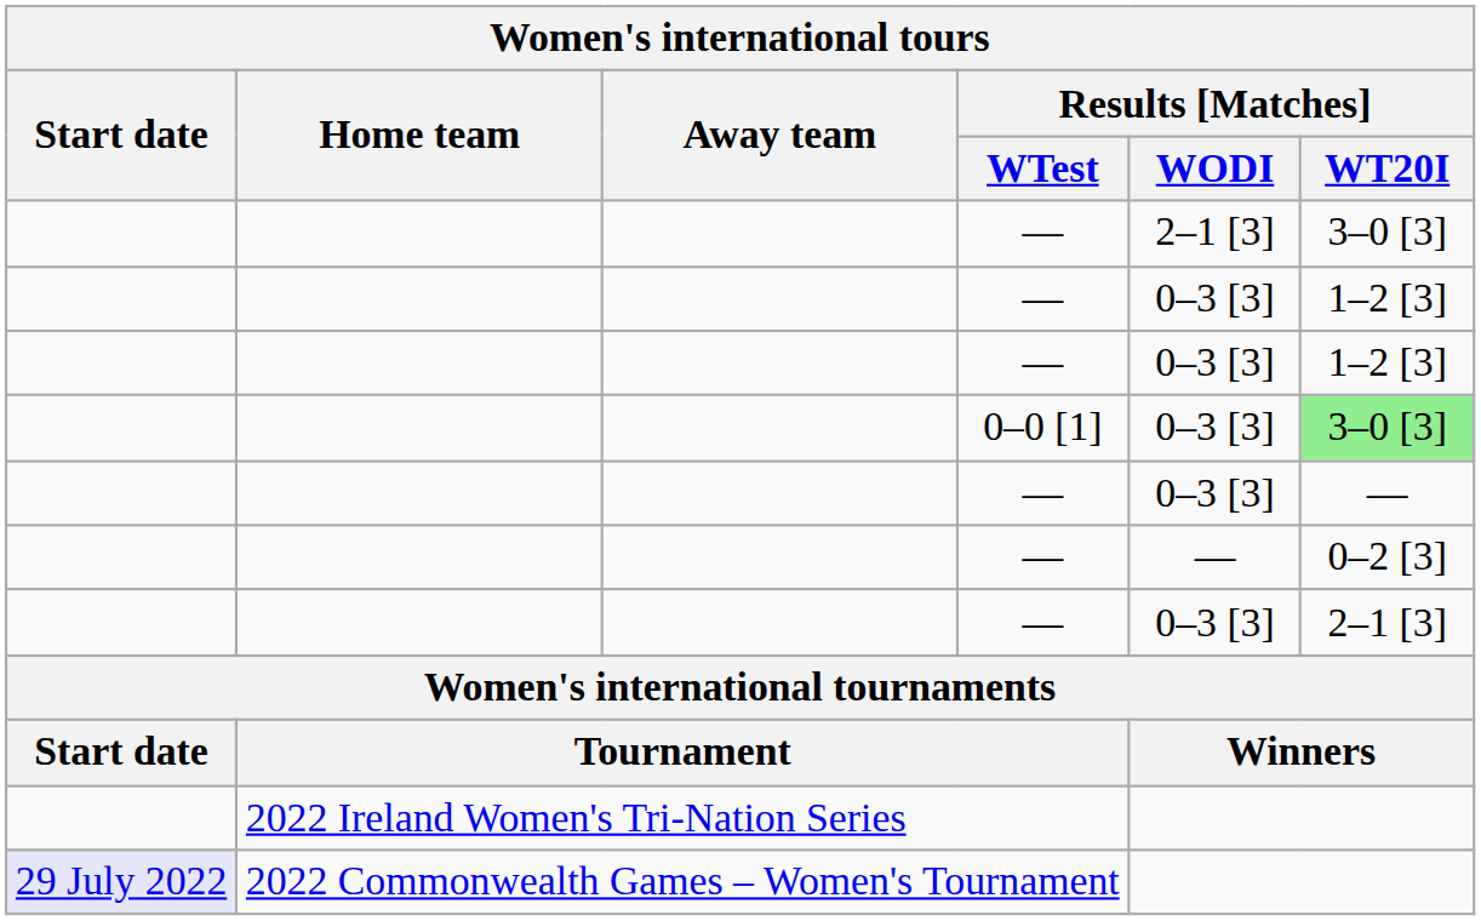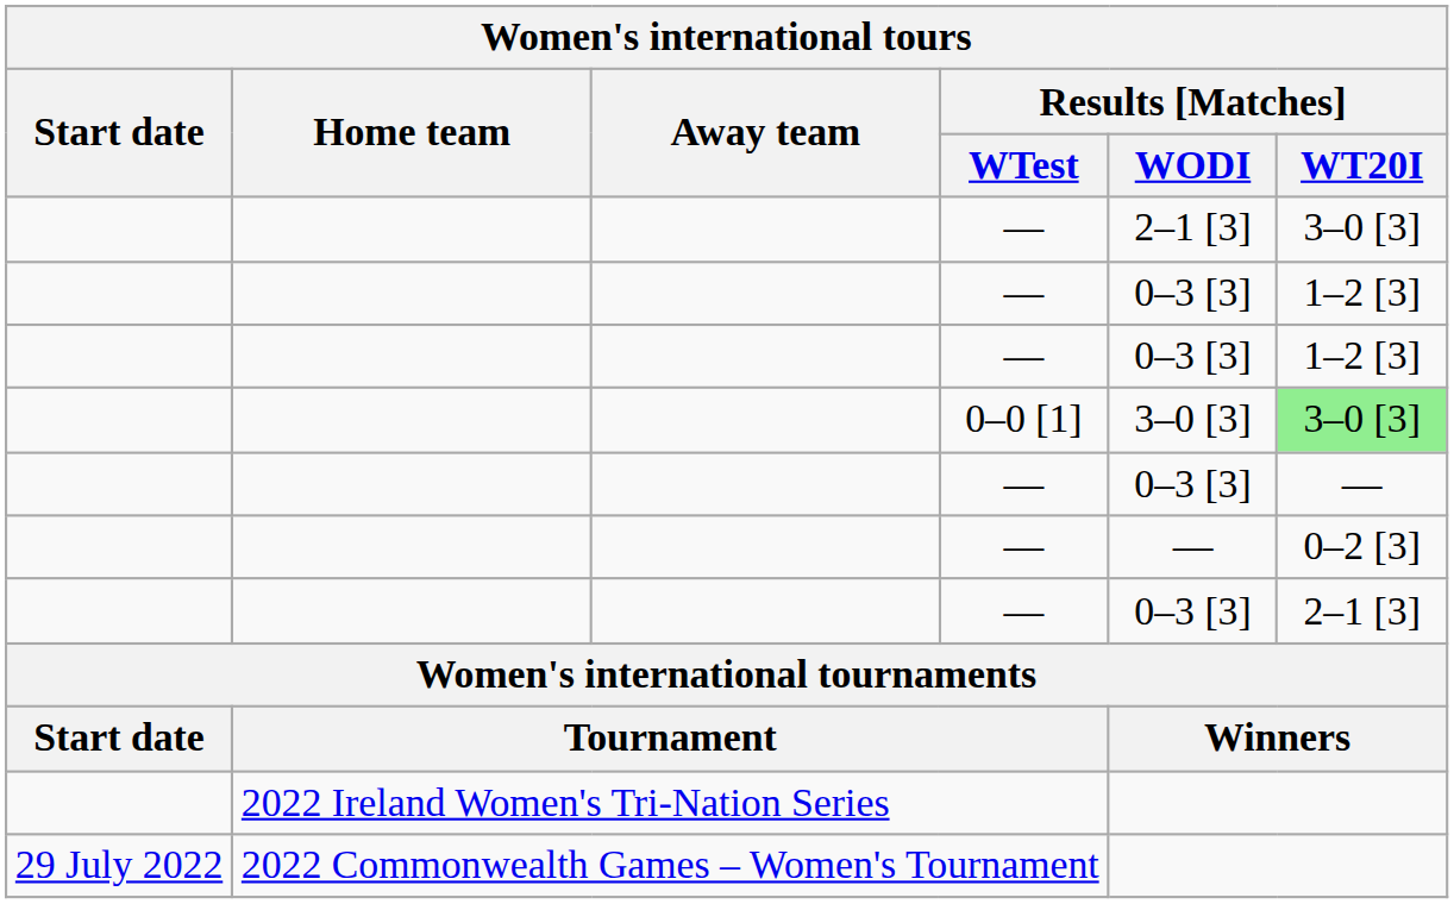0–0 [1] | Results [Matches] / WODI: 0–3 [3] -> 3–0 [3]
2022 Commonwealth Games – Women's Tournament | Start date: lavender background -> no background
